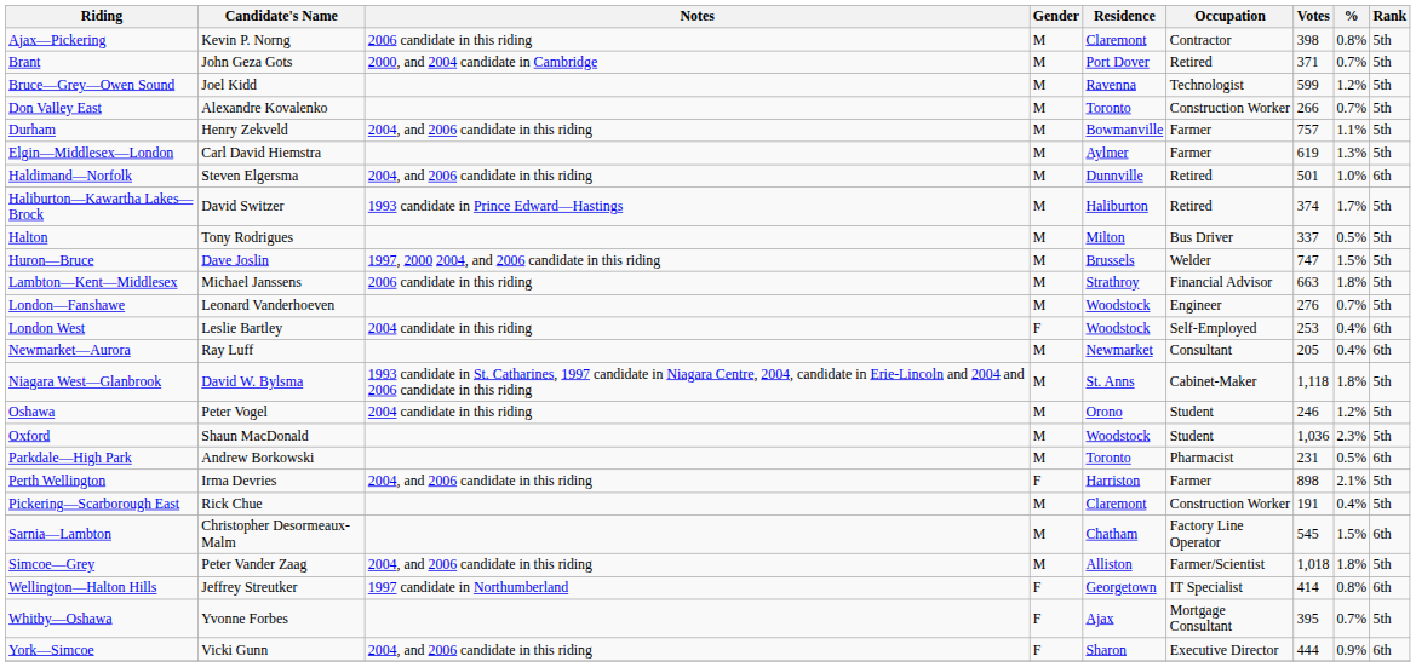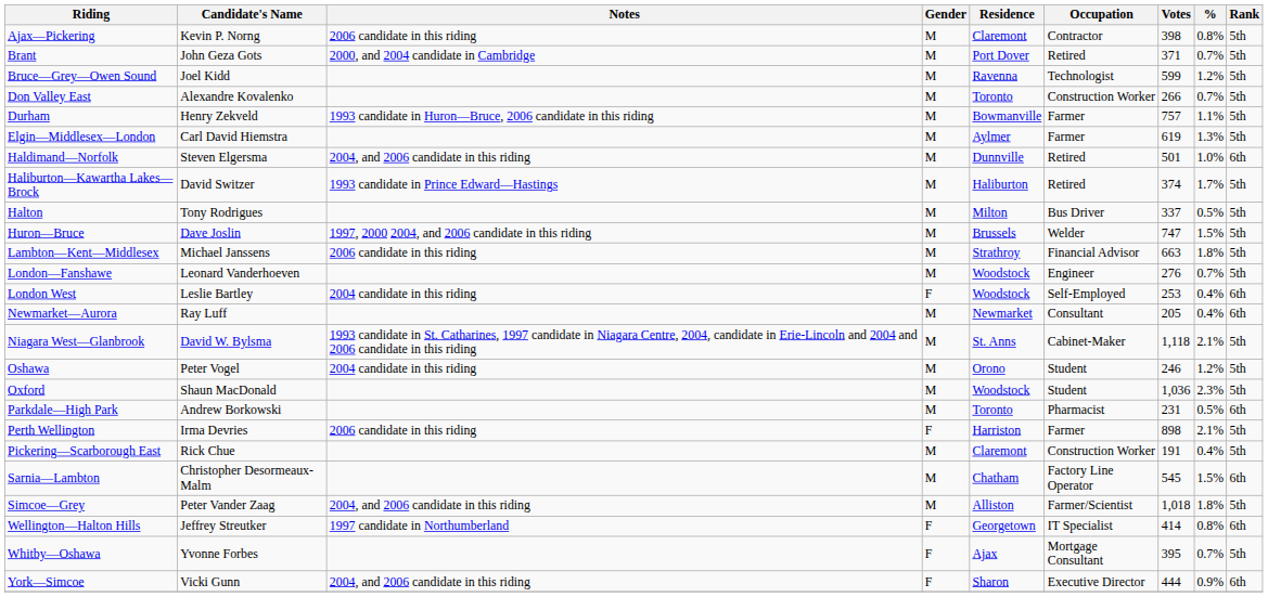Durham | Notes: 2004, and 2006 candidate in this riding -> 1993 candidate in Huron—Bruce, 2006 candidate in this riding
Niagara West—Glanbrook | %: 1.8% -> 2.1%
Perth Wellington | Notes: 2004, and 2006 candidate in this riding -> 2006 candidate in this riding
